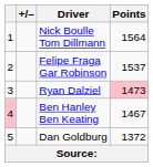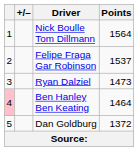Ryan Dalziel | Points: pink background -> no background
Ben Hanley Ben Keating | Points: 1467 -> 1464
